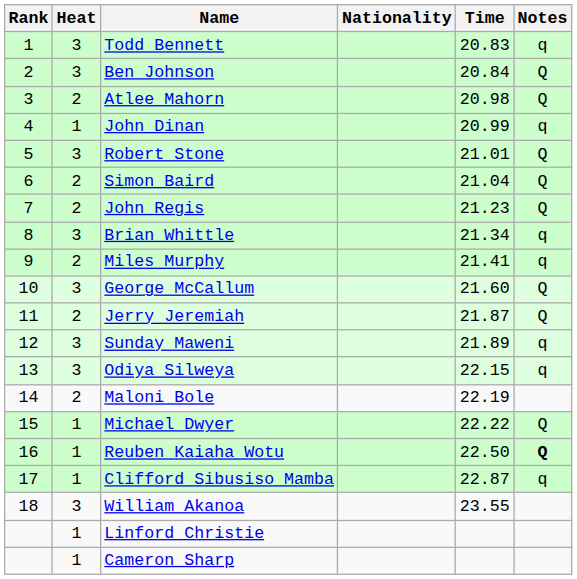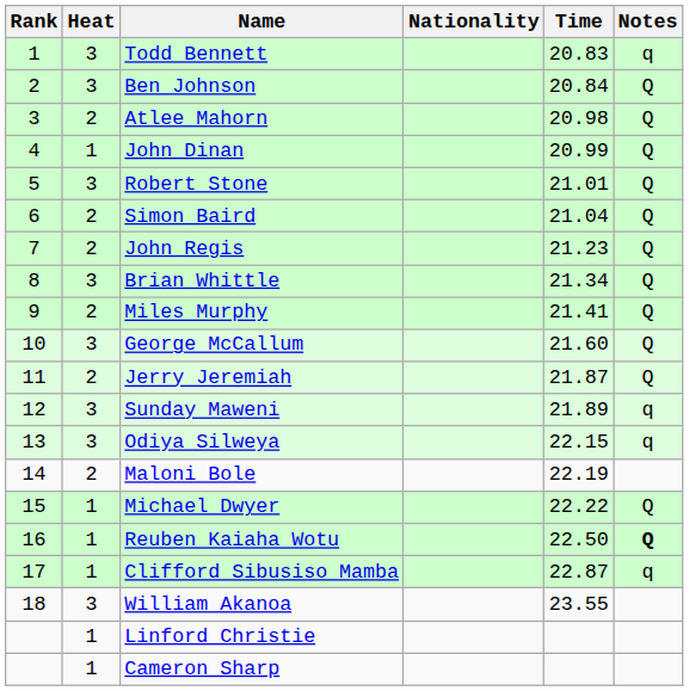John Dinan | Notes: q -> Q
Brian Whittle | Notes: q -> Q
Miles Murphy | Notes: q -> Q
